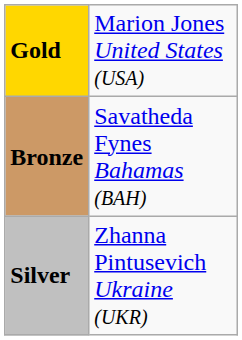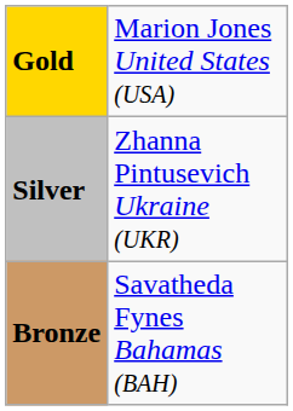rows swapped: Silver <-> Bronze
